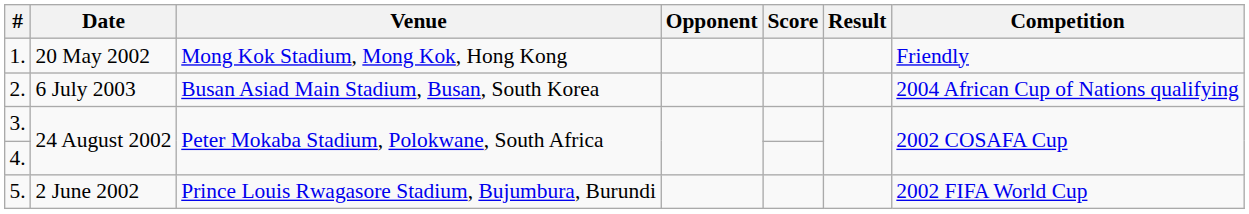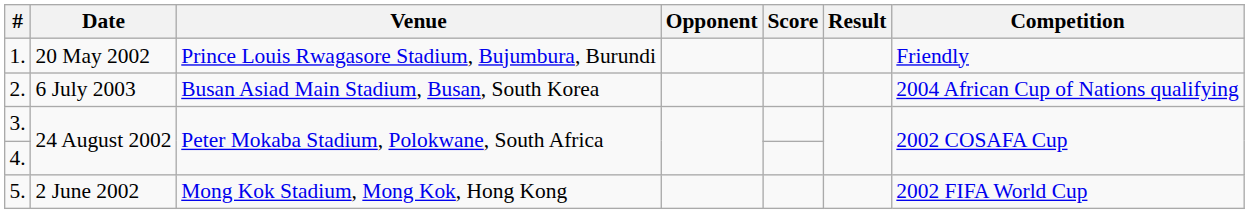1. | Venue: Mong Kok Stadium, Mong Kok, Hong Kong -> Prince Louis Rwagasore Stadium, Bujumbura, Burundi
5. | Venue: Prince Louis Rwagasore Stadium, Bujumbura, Burundi -> Mong Kok Stadium, Mong Kok, Hong Kong
